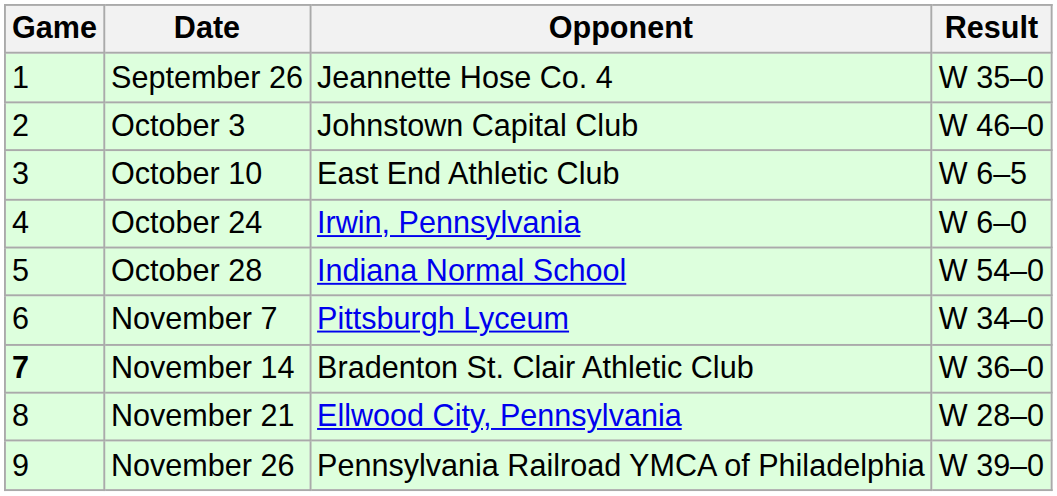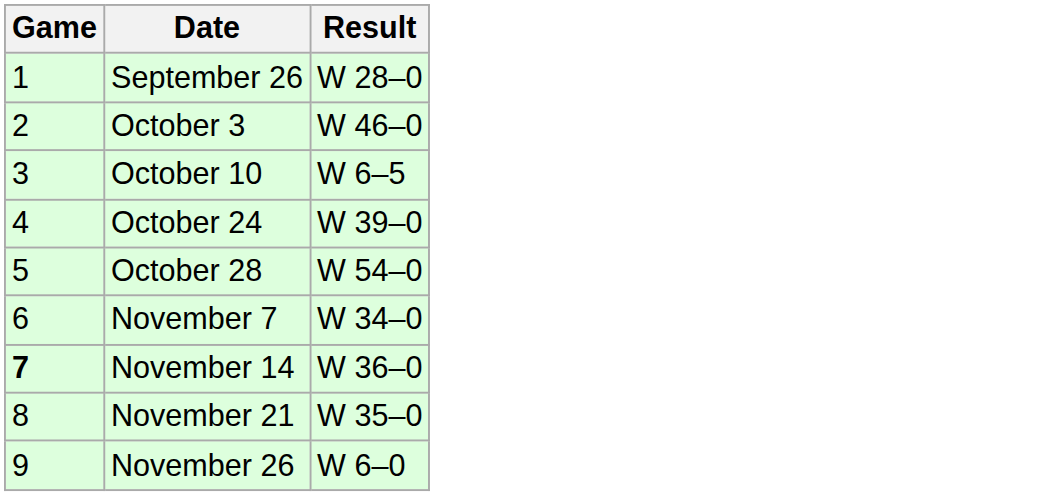- column: Opponent | Jeannette Hose Co. 4 | Johnstown Capital Club | East End Athletic Club | Irwin, Pennsylvania | Indiana Normal School | Pittsburgh Lyceum | Bradenton St. Clair Athletic Club | Ellwood City, Pennsylvania | Pennsylvania Railroad YMCA of Philadelphia
September 26 | Result: W 35–0 -> W 28–0
October 24 | Result: W 6–0 -> W 39–0
November 21 | Result: W 28–0 -> W 35–0
November 26 | Result: W 39–0 -> W 6–0
